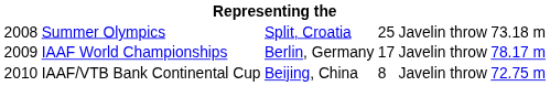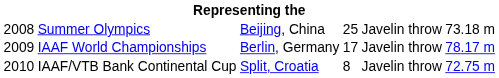Summer Olympics | column 3: Split, Croatia -> Beijing, China
IAAF/VTB Bank Continental Cup | column 3: Beijing, China -> Split, Croatia
